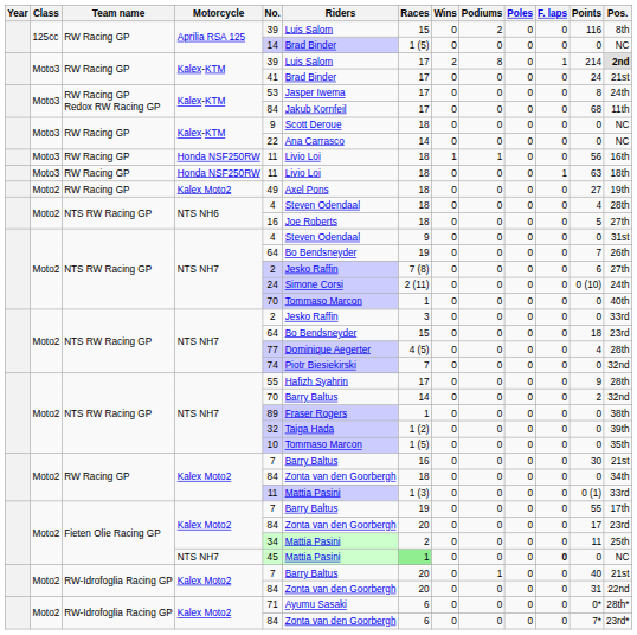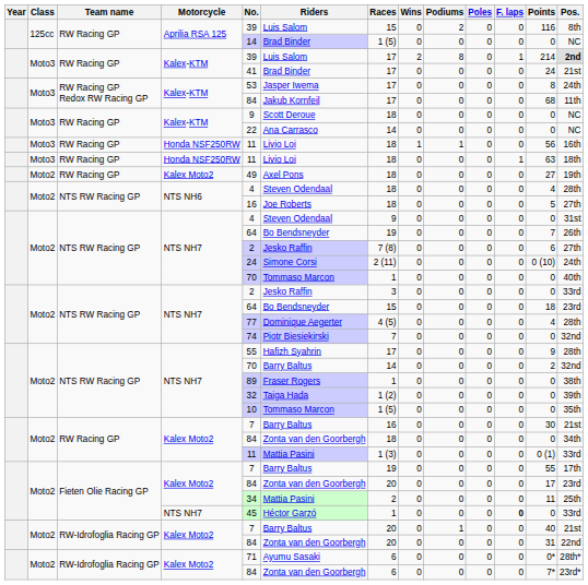Fieten Olie Racing GP / NTS NH7 | Riders: Mattia Pasini -> Héctor Garzó
Fieten Olie Racing GP / NTS NH7 | Races: lightgreen background -> no background
Fieten Olie Racing GP / NTS NH7 | Pos.: NC -> 33rd
